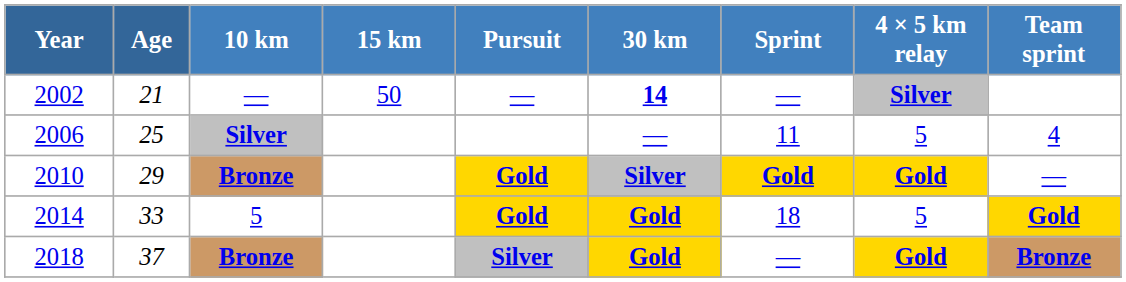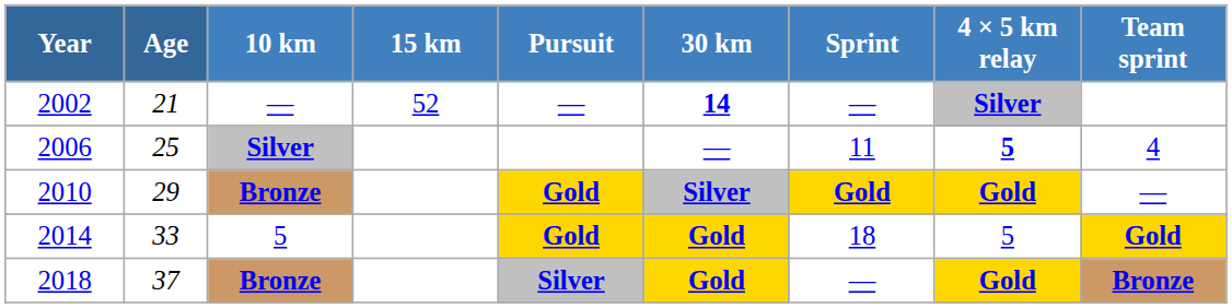2002 | 15 km: 50 -> 52
2006 | 4 × 5 km relay: normal -> bold
